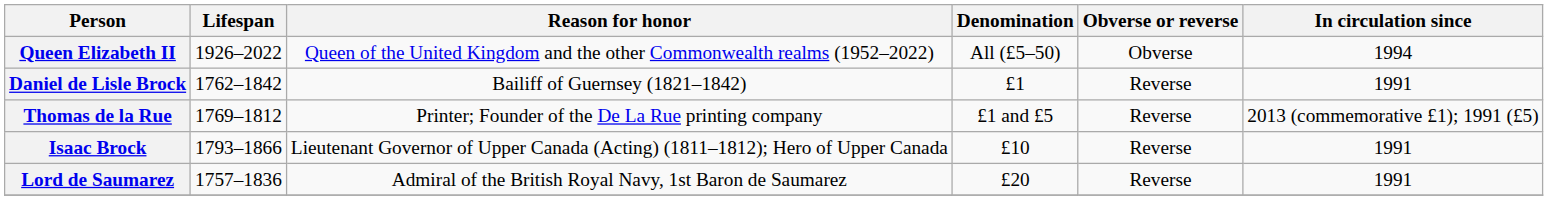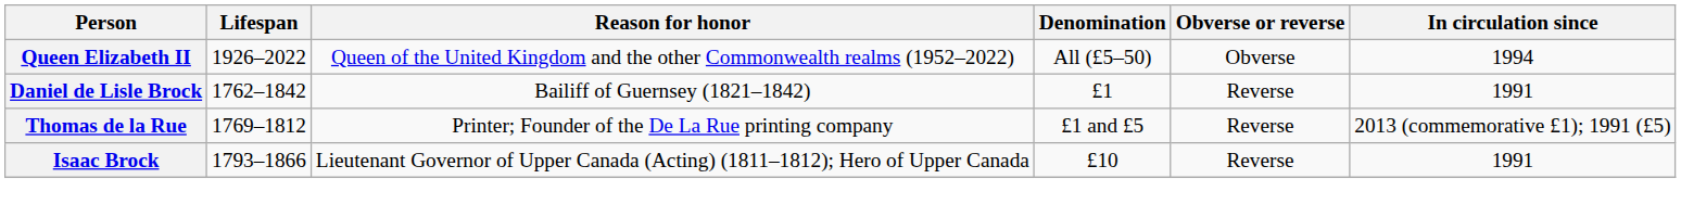- row: Lord de Saumarez | 1757–1836 | Admiral of the British Royal Navy, 1st Baron de Saumarez | £20 | Reverse | 1991
